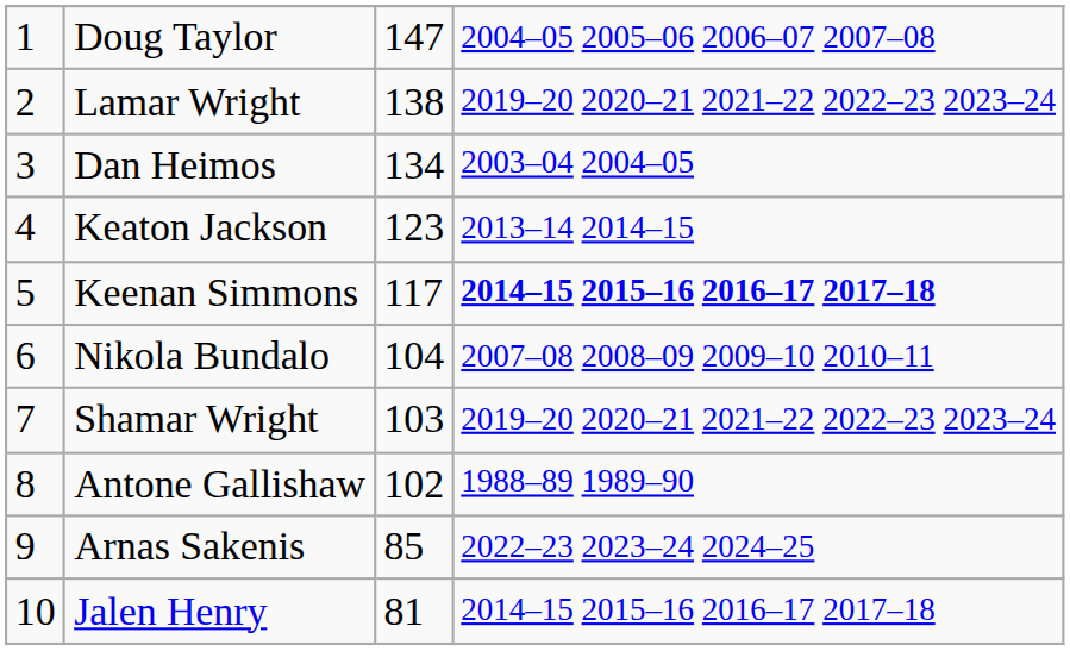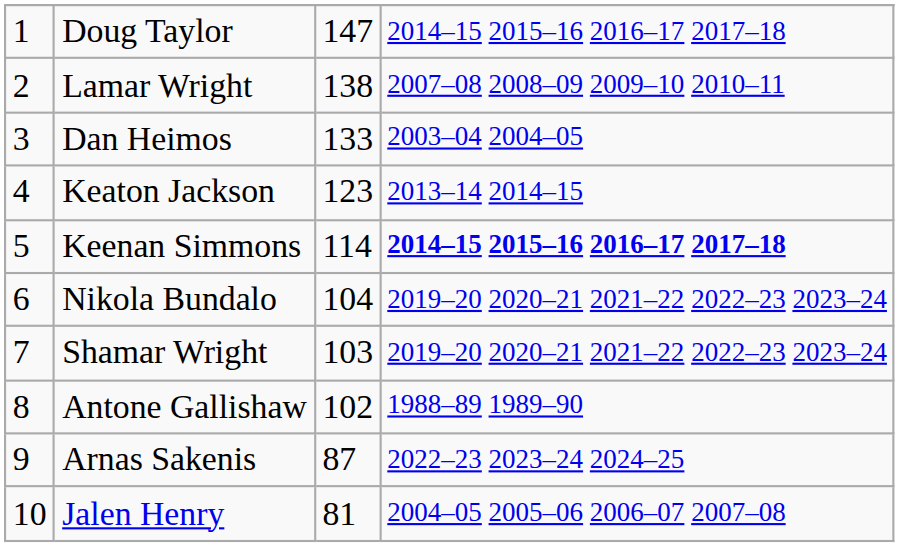Doug Taylor | column 4: 2004–05 2005–06 2006–07 2007–08 -> 2014–15 2015–16 2016–17 2017–18
Lamar Wright | column 4: 2019–20 2020–21 2021–22 2022–23 2023–24 -> 2007–08 2008–09 2009–10 2010–11
Dan Heimos | column 3: 134 -> 133
Keenan Simmons | column 3: 117 -> 114
Nikola Bundalo | column 4: 2007–08 2008–09 2009–10 2010–11 -> 2019–20 2020–21 2021–22 2022–23 2023–24
Arnas Sakenis | column 3: 85 -> 87
Jalen Henry | column 4: 2014–15 2015–16 2016–17 2017–18 -> 2004–05 2005–06 2006–07 2007–08
